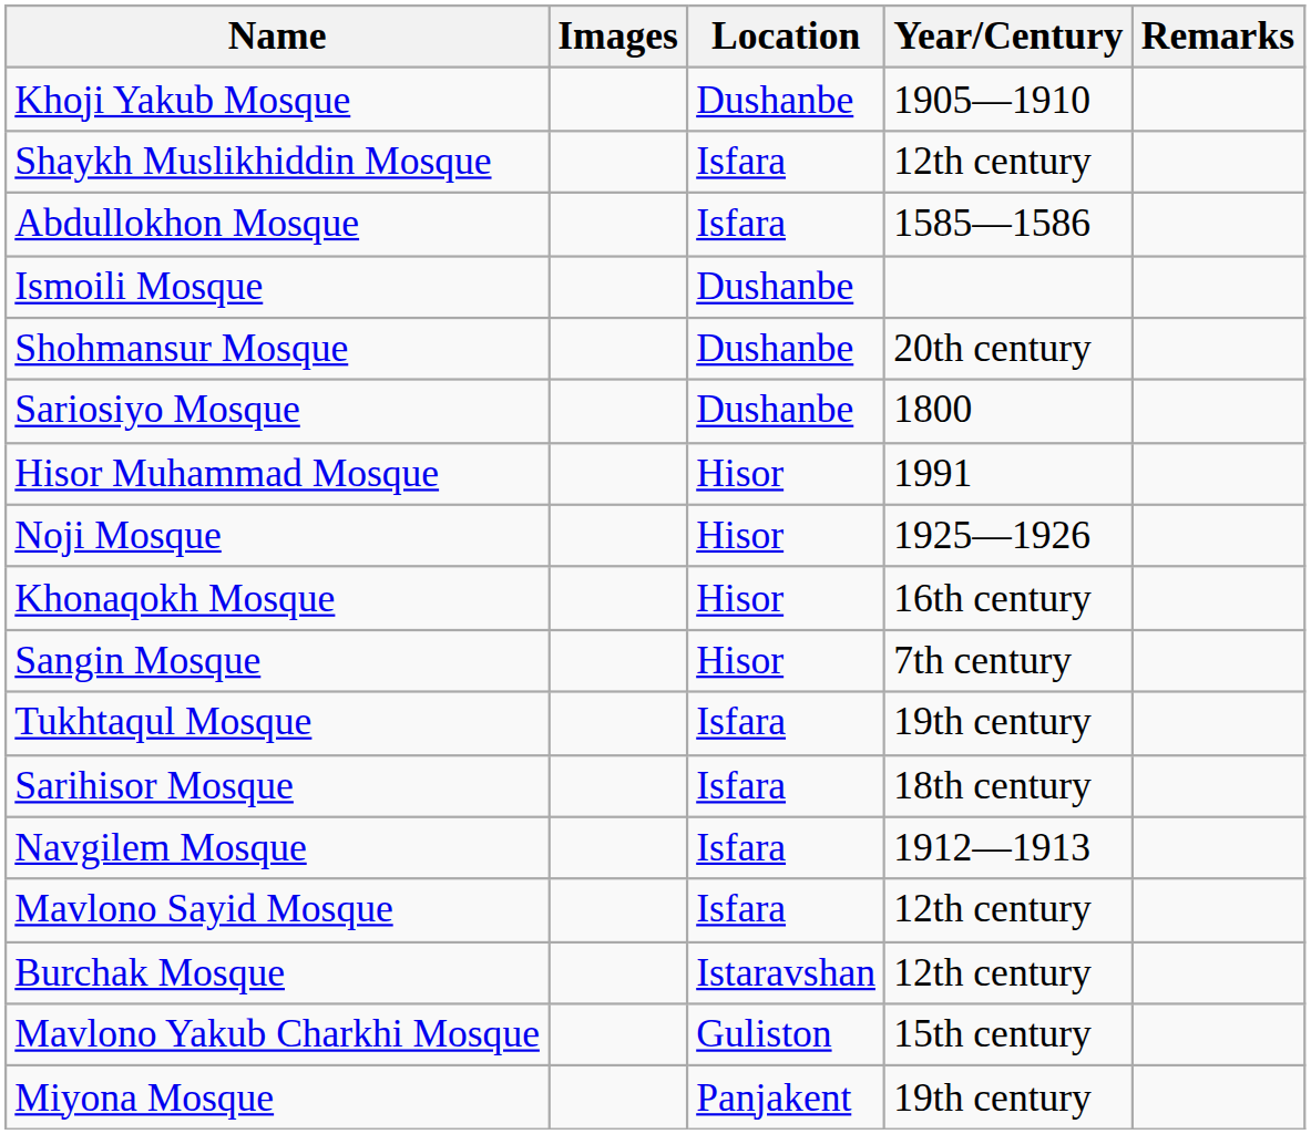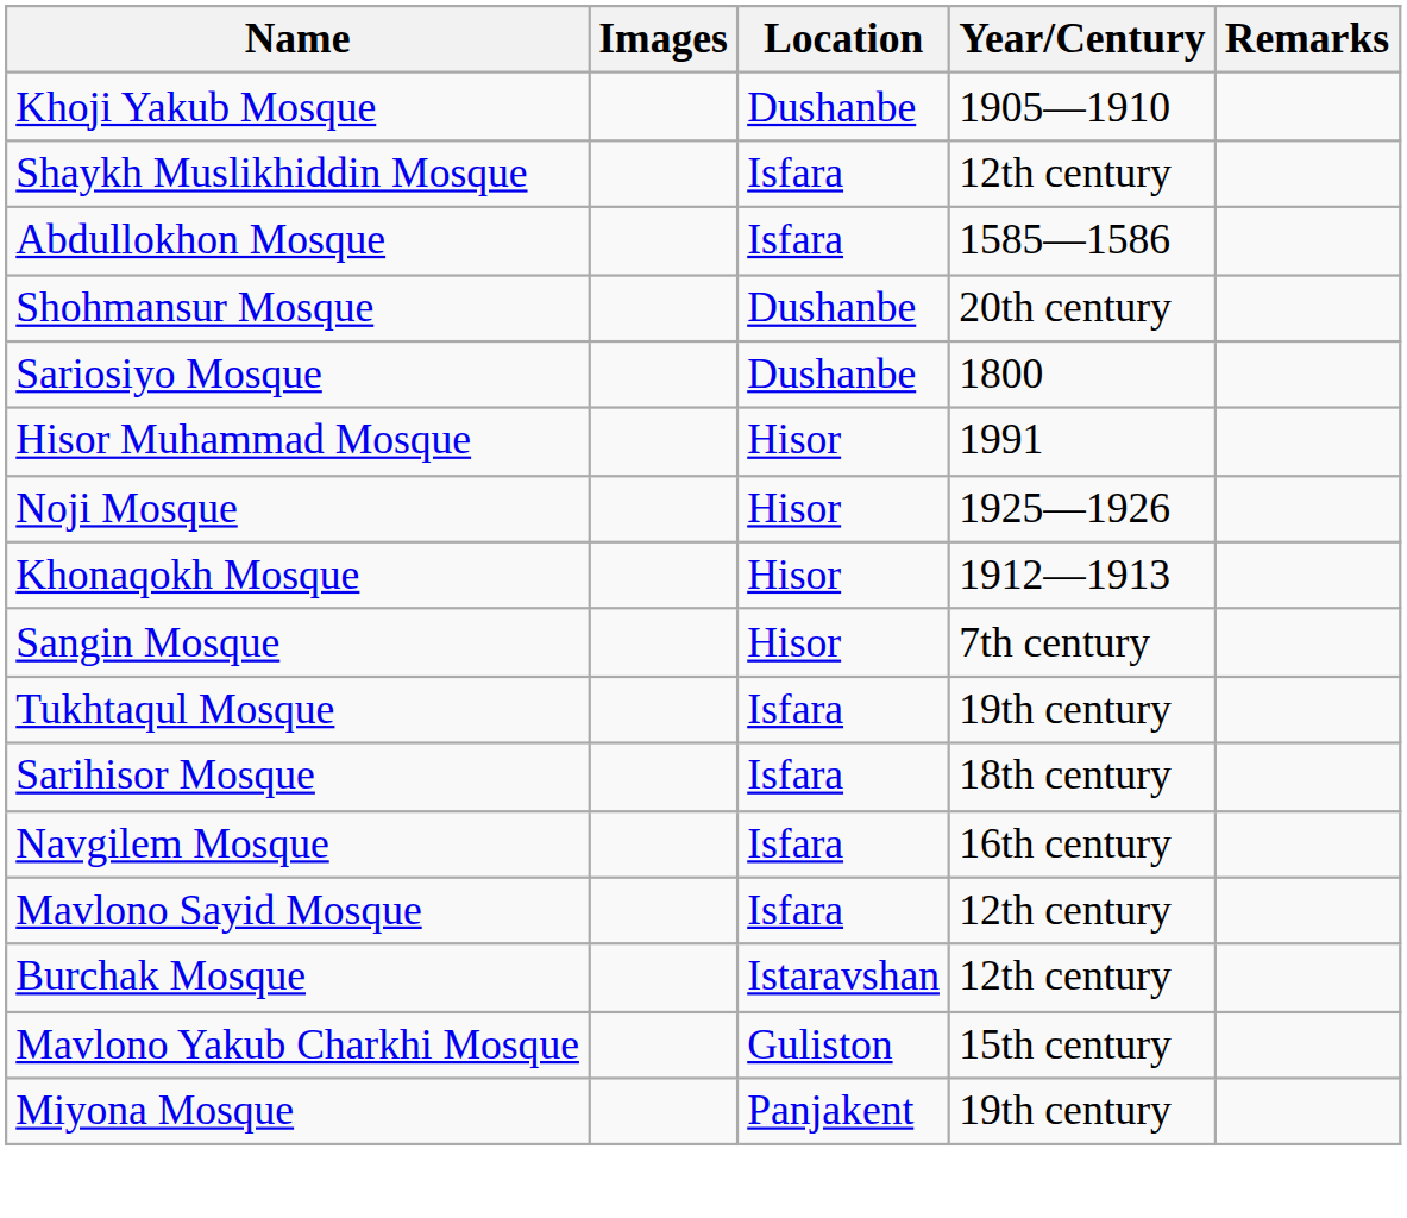- row: Ismoili Mosque | Dushanbe
Khonaqokh Mosque | Year/Century: 16th century -> 1912—1913
Navgilem Mosque | Year/Century: 1912—1913 -> 16th century
